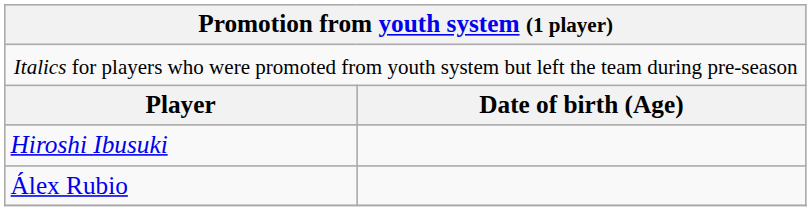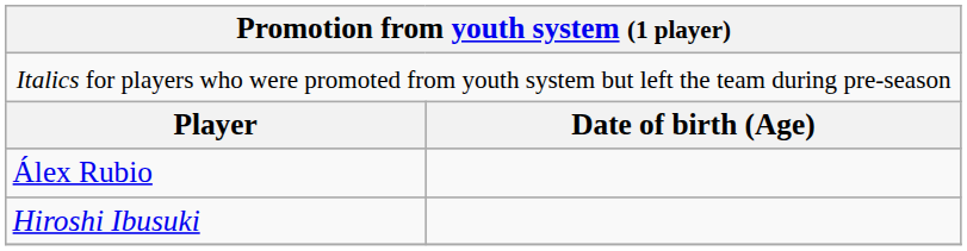rows swapped: Álex Rubio <-> Hiroshi Ibusuki
